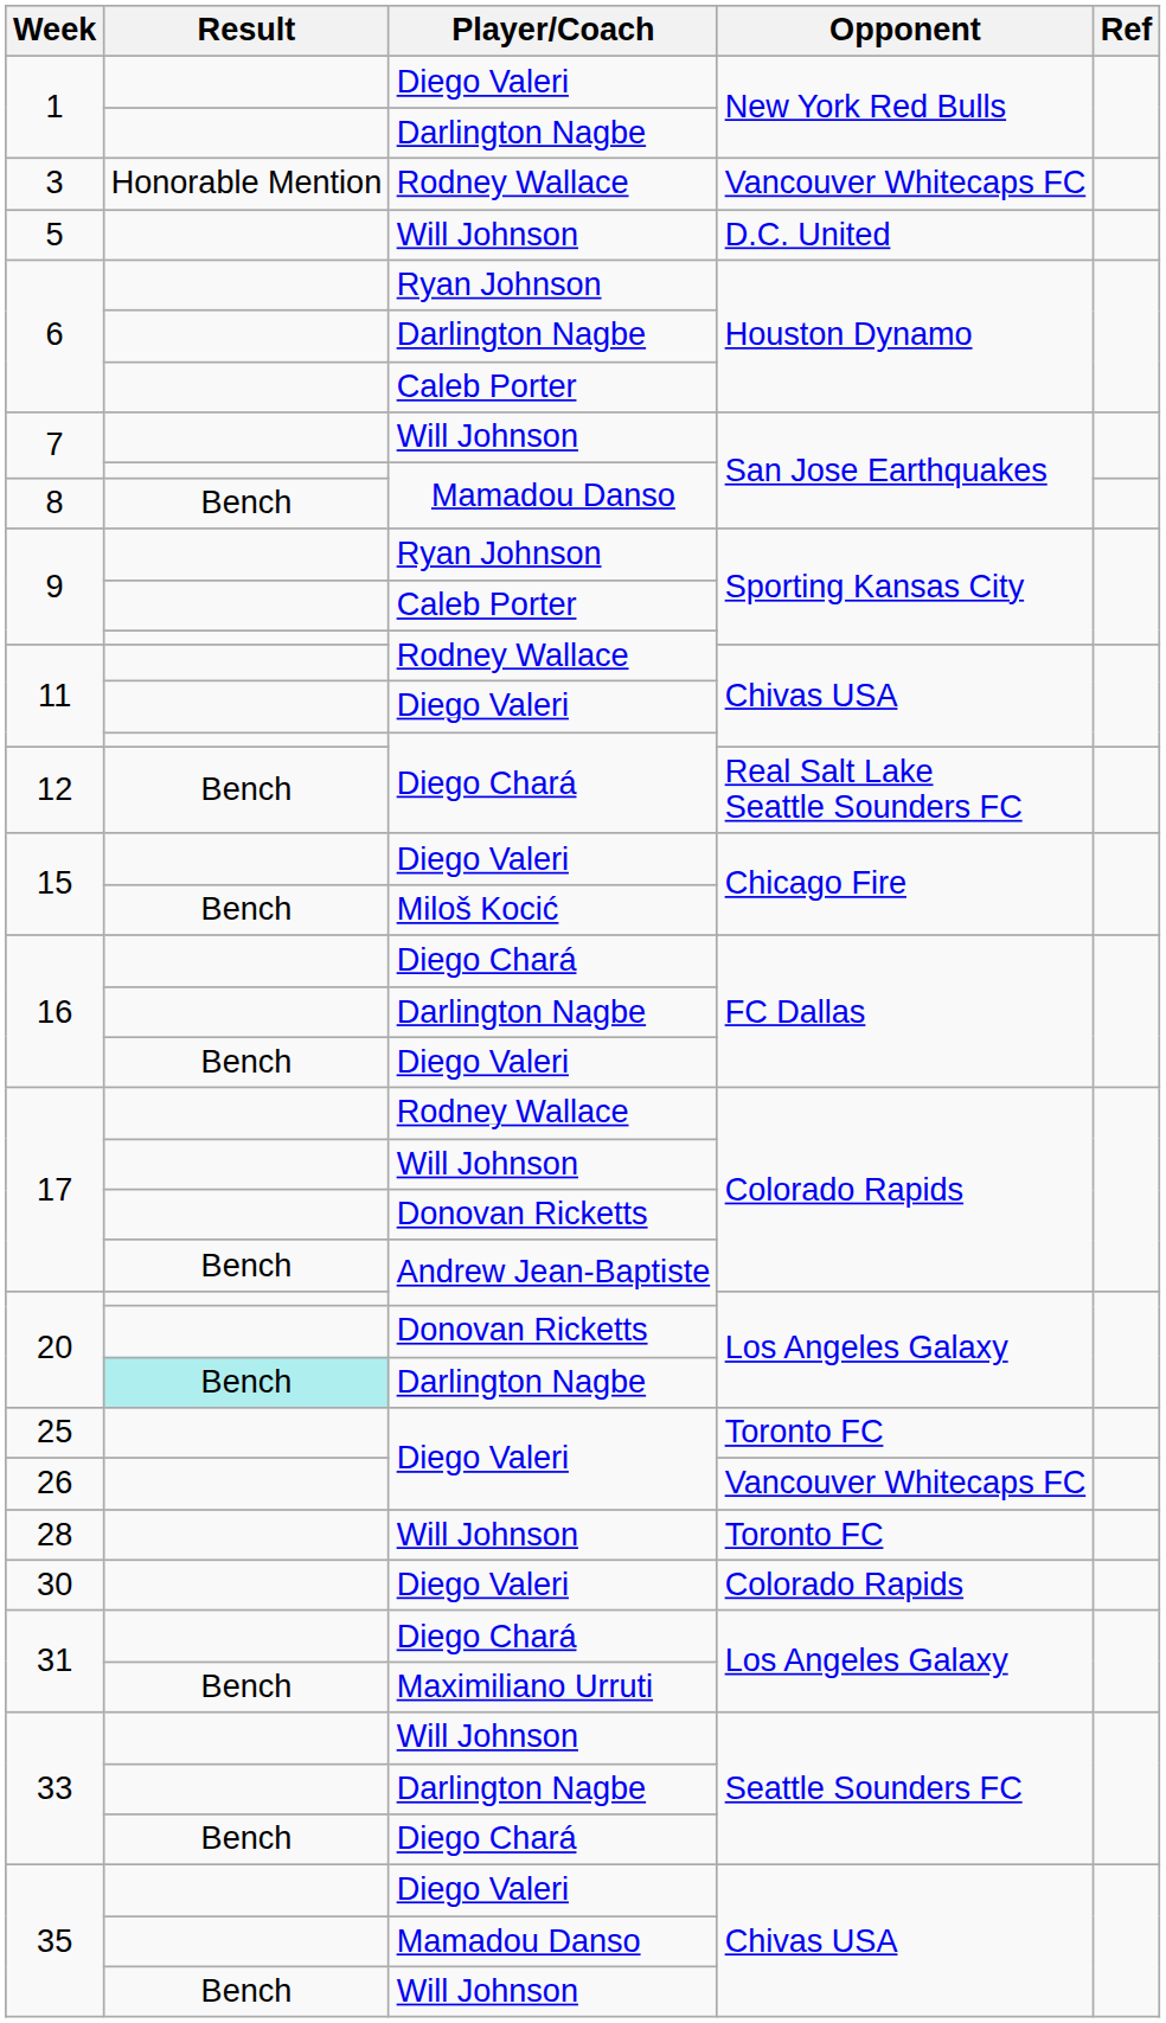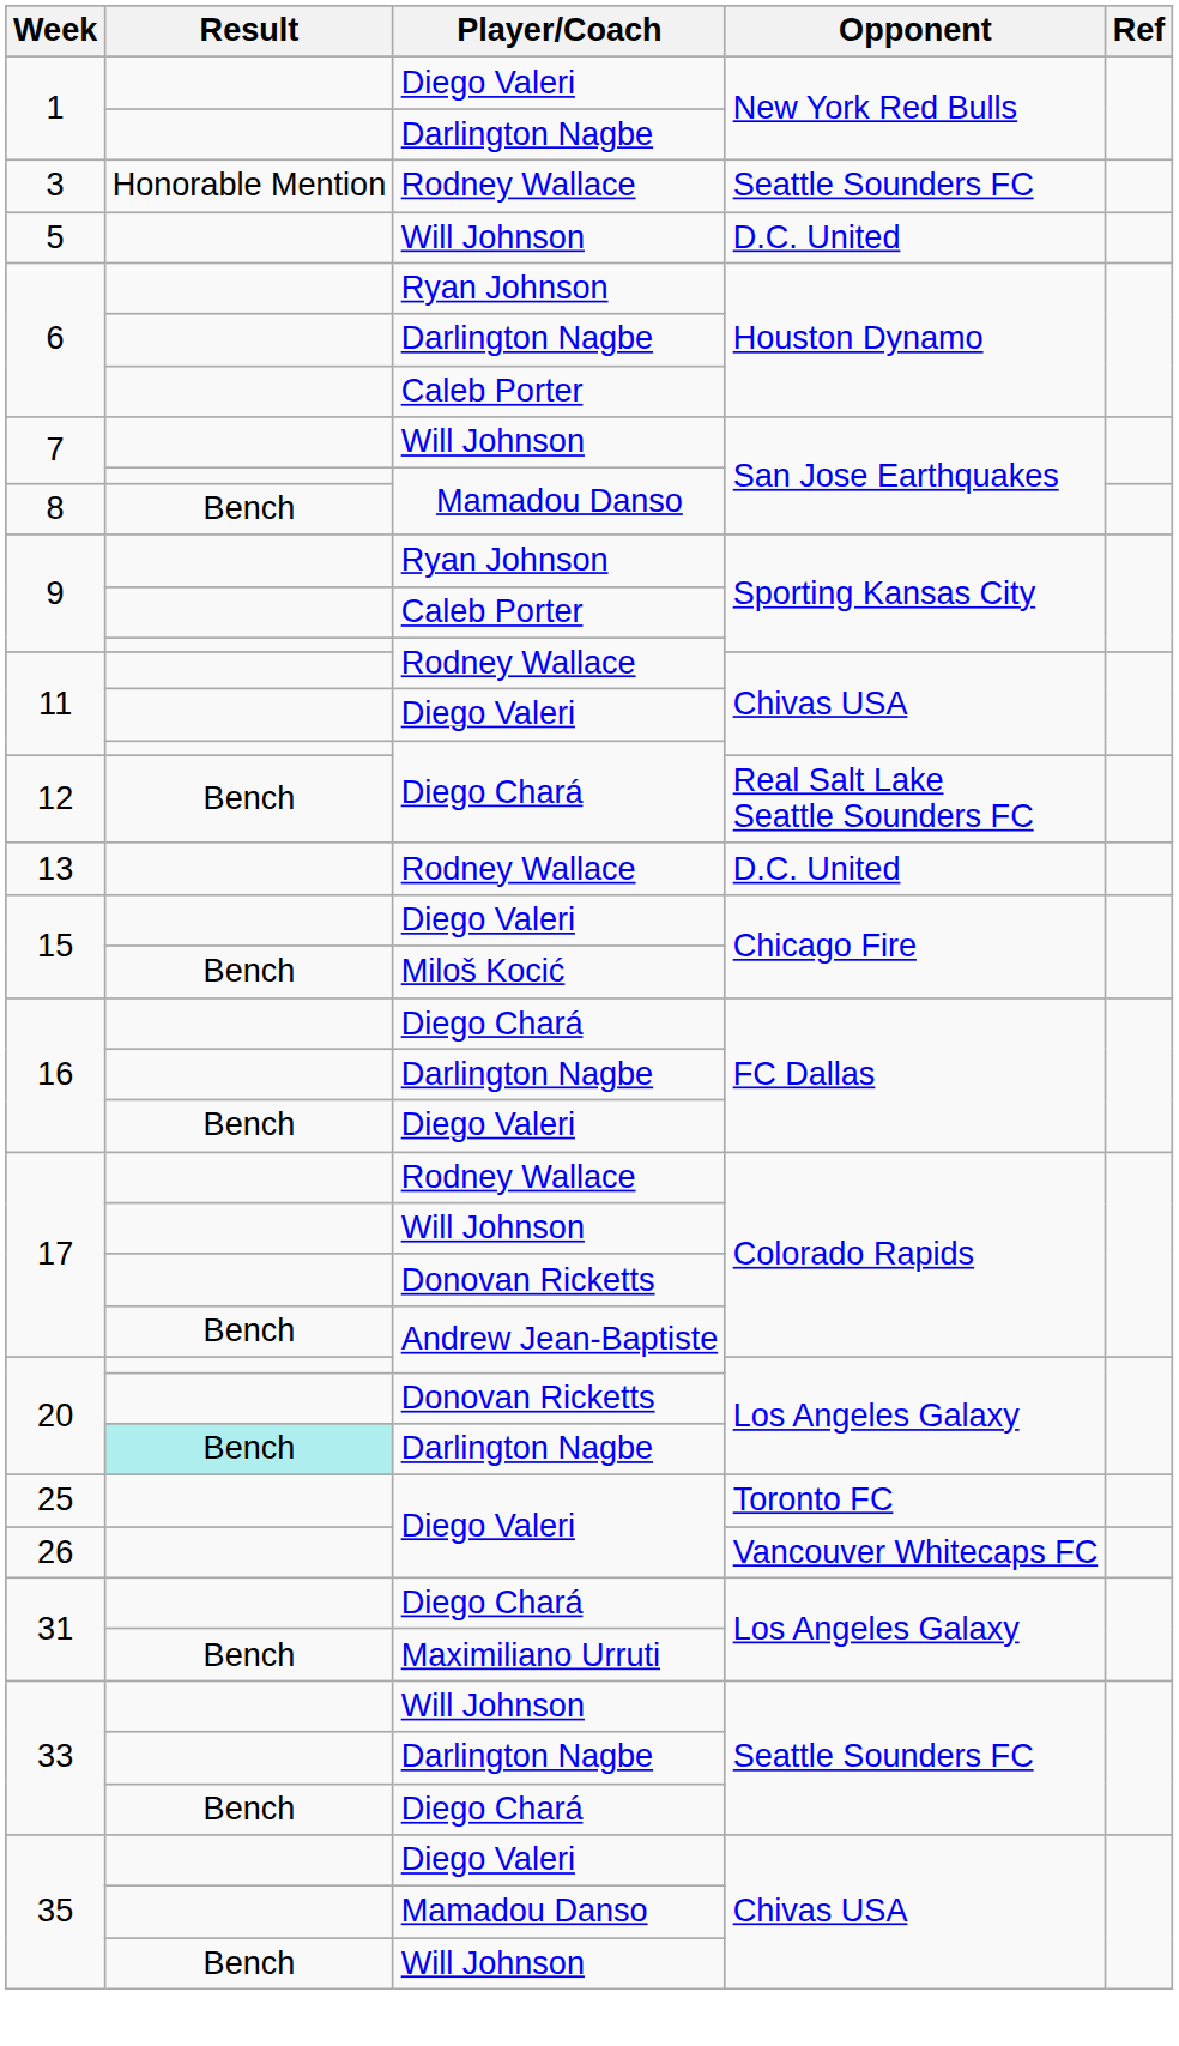3 | Opponent: Vancouver Whitecaps FC -> Seattle Sounders FC
+ row: 13 | Rodney Wallace | D.C. United
- row: 28 | Will Johnson | Toronto FC
- row: 30 | Diego Valeri | Colorado Rapids
